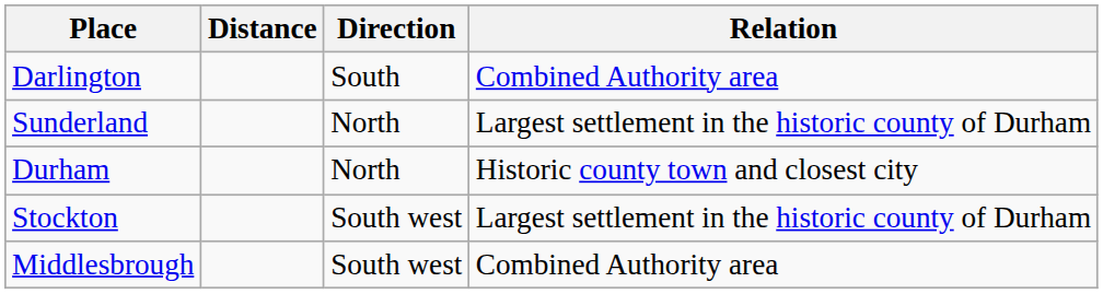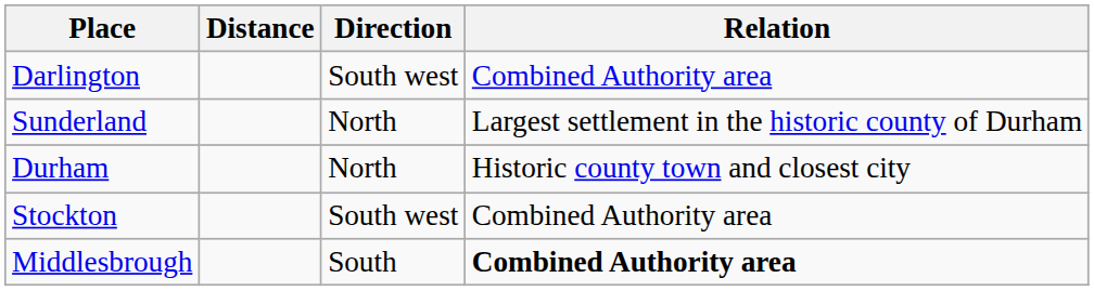Darlington | Direction: South -> South west
Stockton | Relation: Largest settlement in the historic county of Durham -> Combined Authority area
Middlesbrough | Direction: South west -> South
Middlesbrough | Relation: normal -> bold
